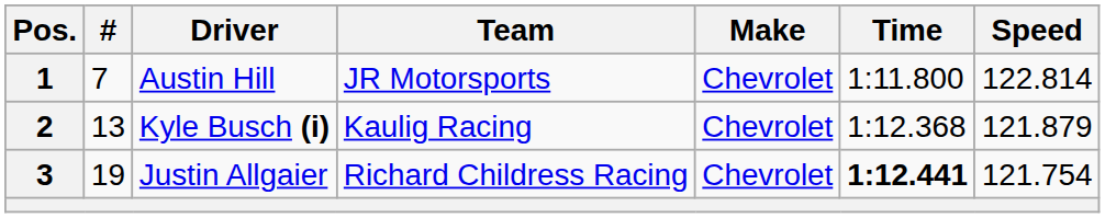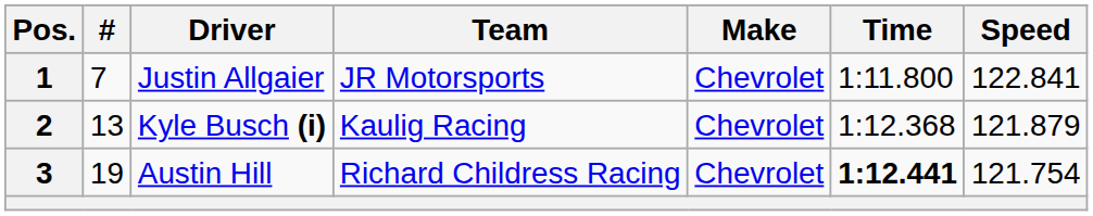1 | Driver: Austin Hill -> Justin Allgaier
1 | Speed: 122.814 -> 122.841
3 | Driver: Justin Allgaier -> Austin Hill
